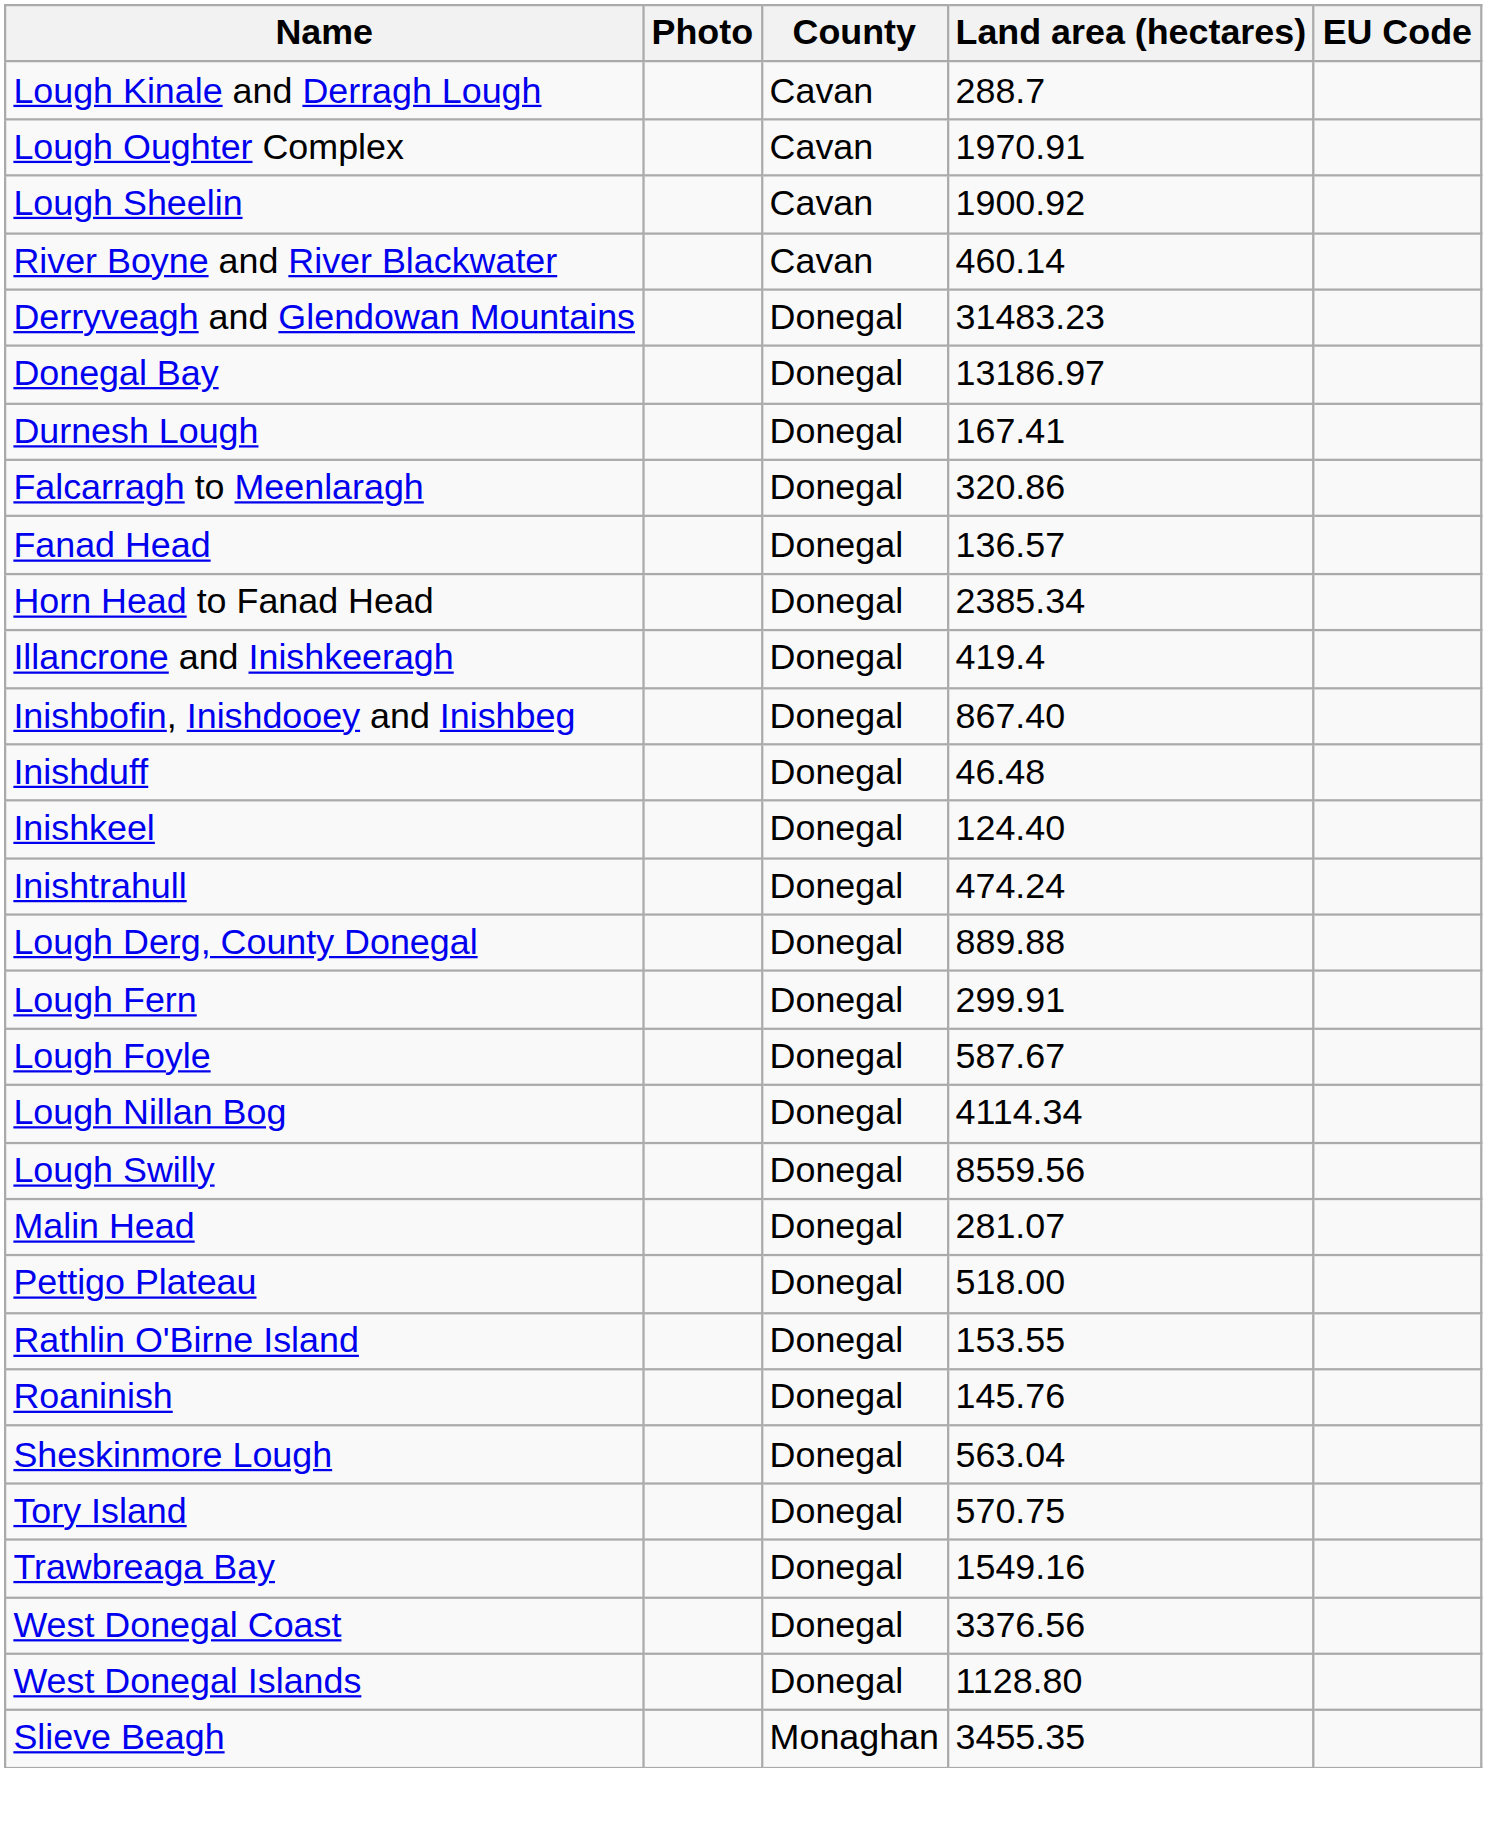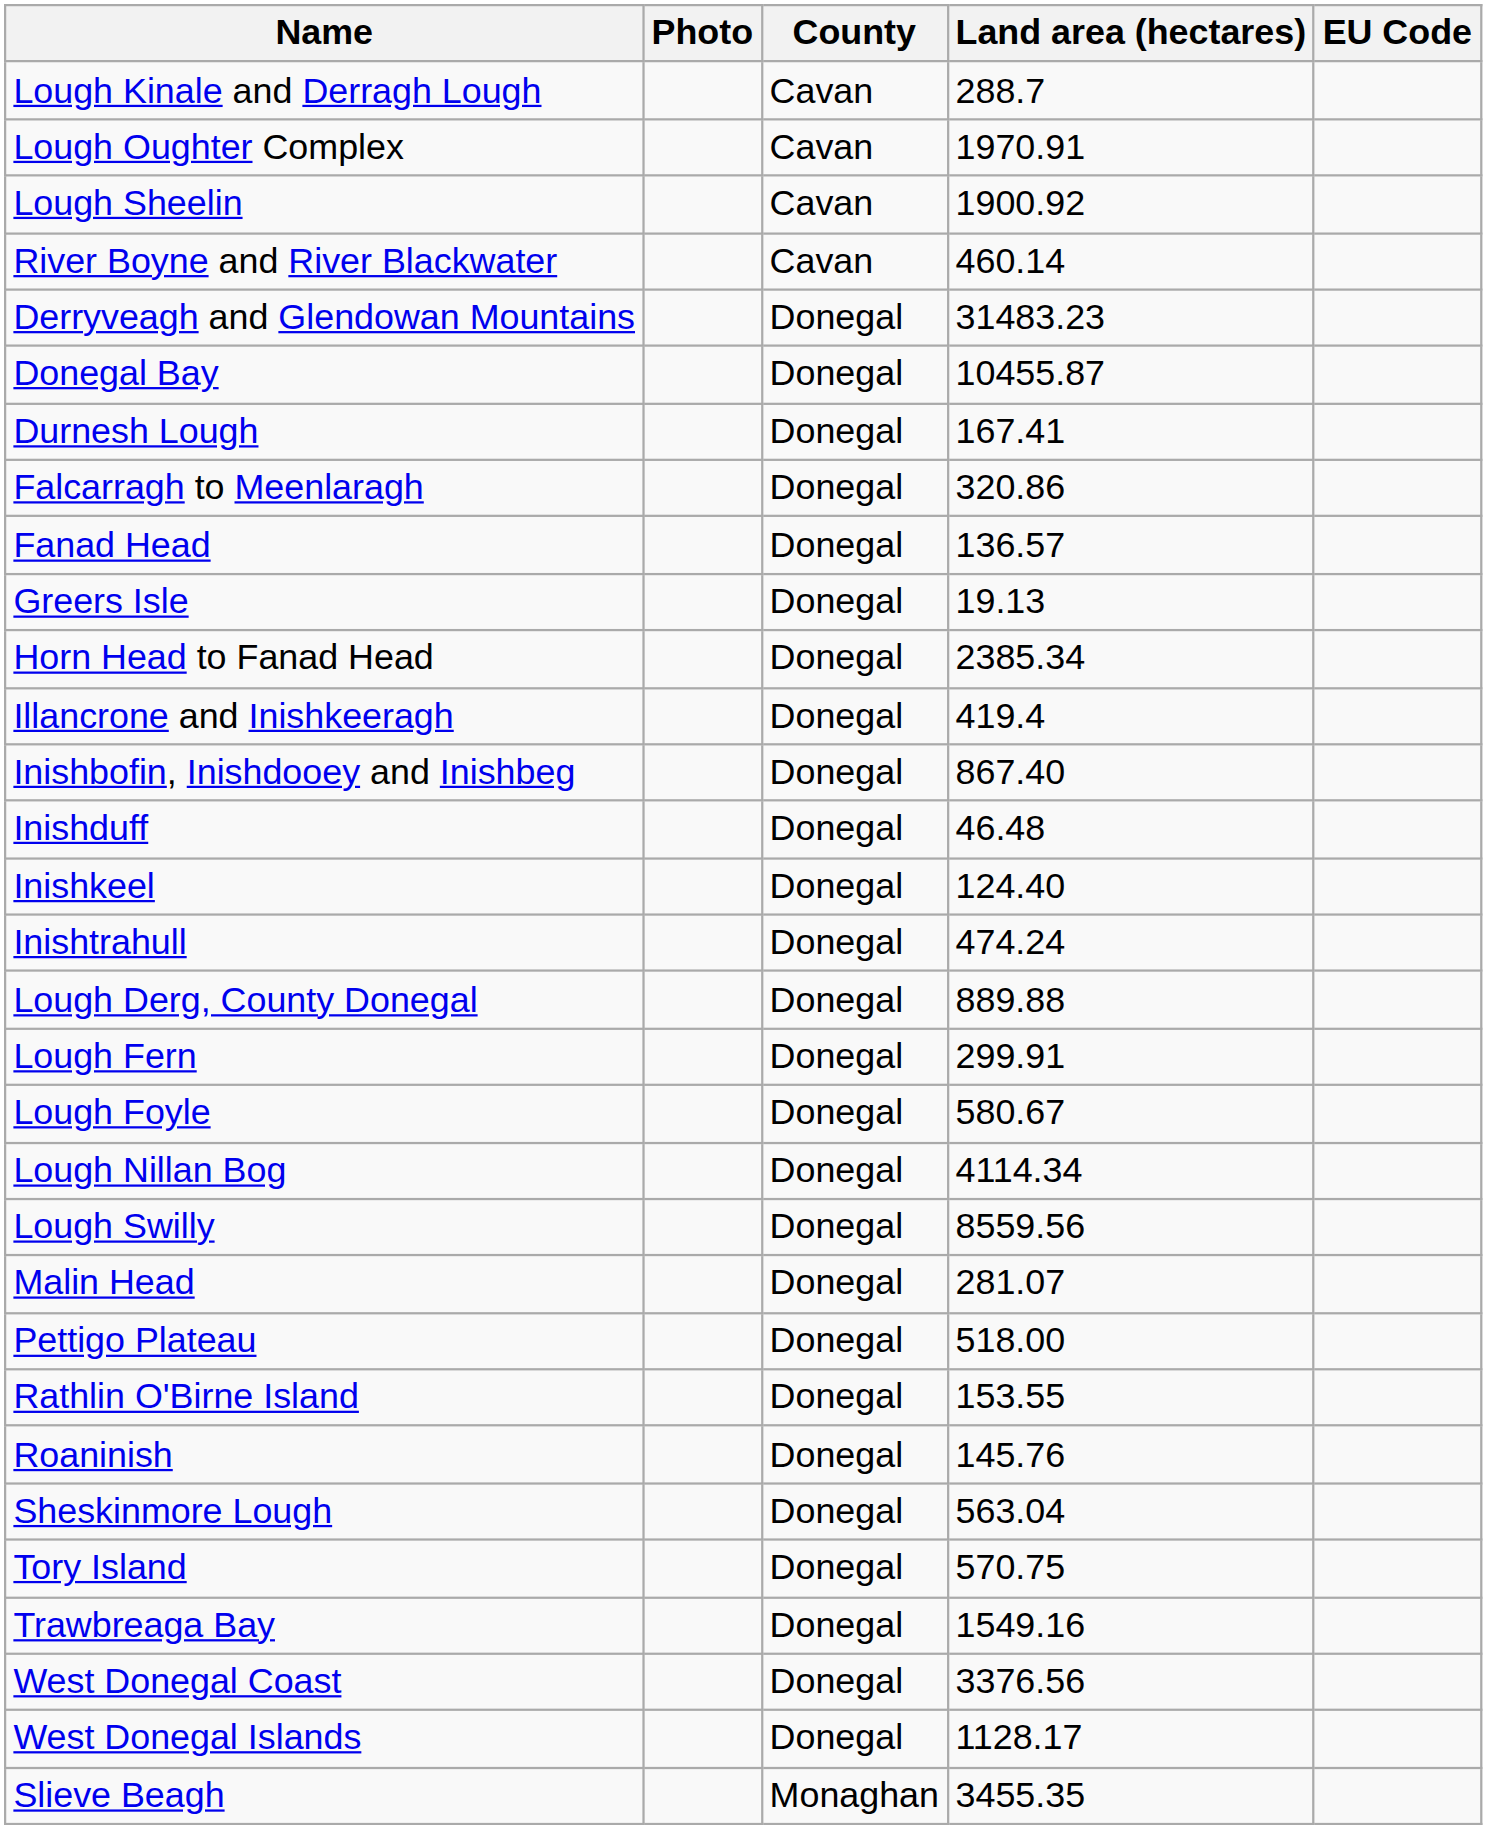Donegal Bay | Land area (hectares): 13186.97 -> 10455.87
+ row: Greers Isle | Donegal | 19.13
Lough Foyle | Land area (hectares): 587.67 -> 580.67
West Donegal Islands | Land area (hectares): 1128.80 -> 1128.17
